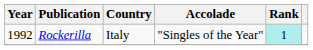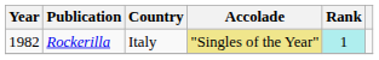Rockerilla | Year: 1992 -> 1982
Rockerilla | Accolade: no background -> khaki background
